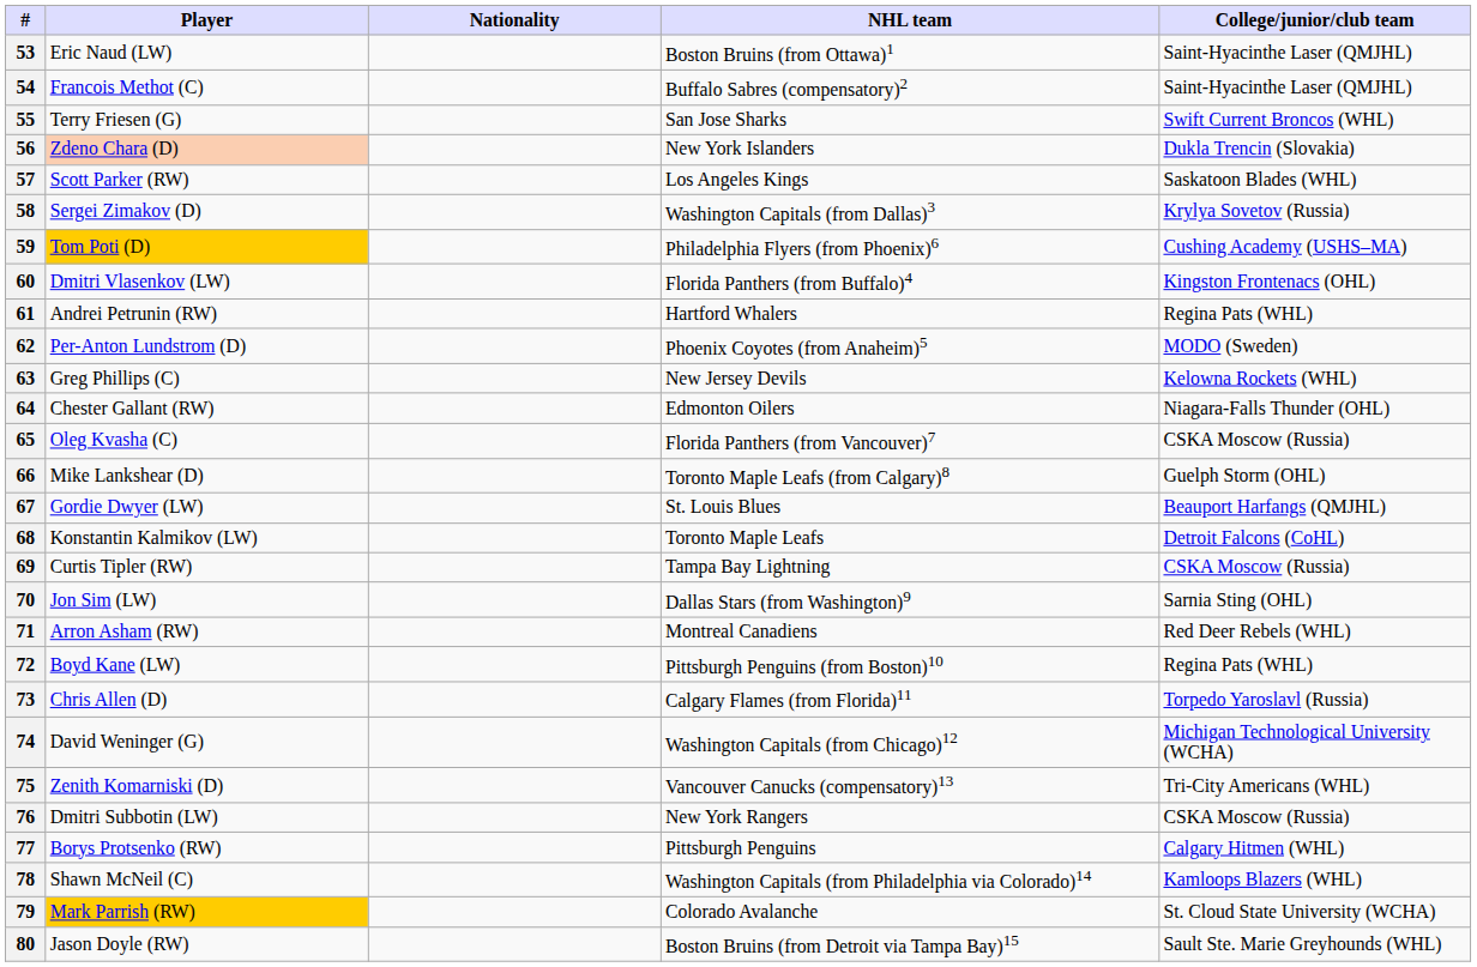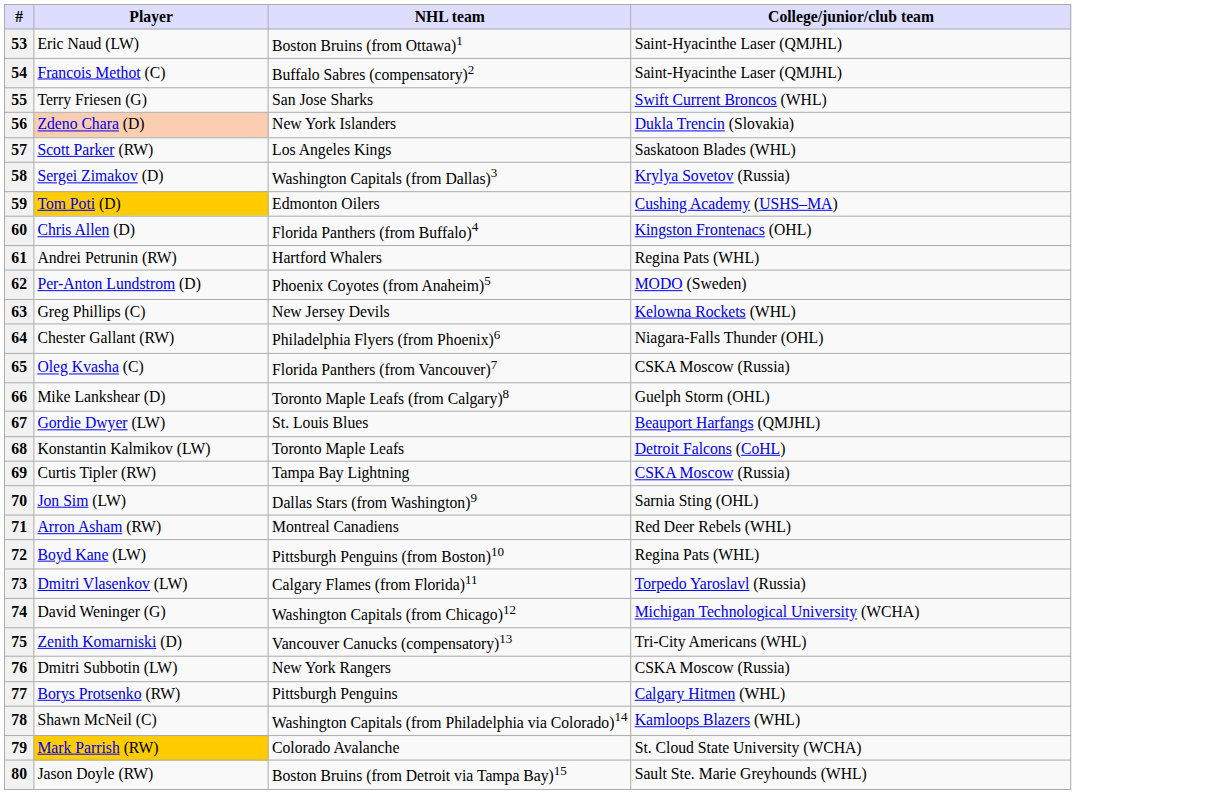- column: Nationality
59 | NHL team: Philadelphia Flyers (from Phoenix)6 -> Edmonton Oilers
60 | Player: Dmitri Vlasenkov (LW) -> Chris Allen (D)
64 | NHL team: Edmonton Oilers -> Philadelphia Flyers (from Phoenix)6
73 | Player: Chris Allen (D) -> Dmitri Vlasenkov (LW)
